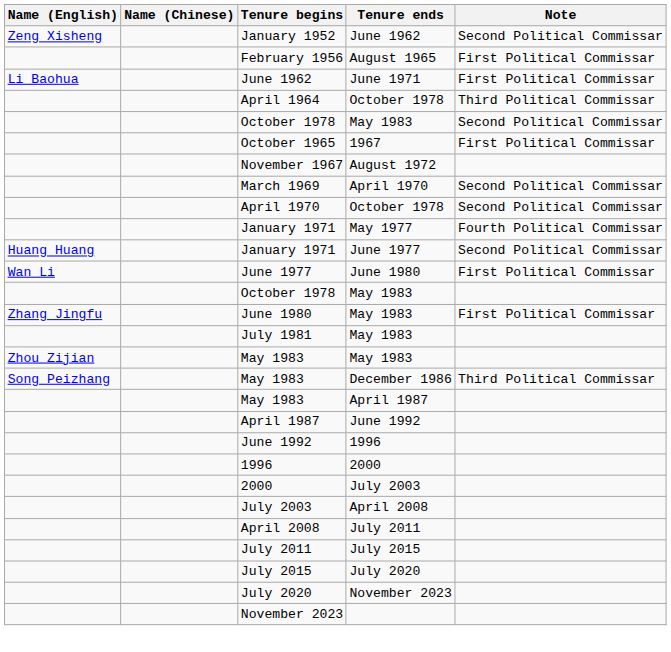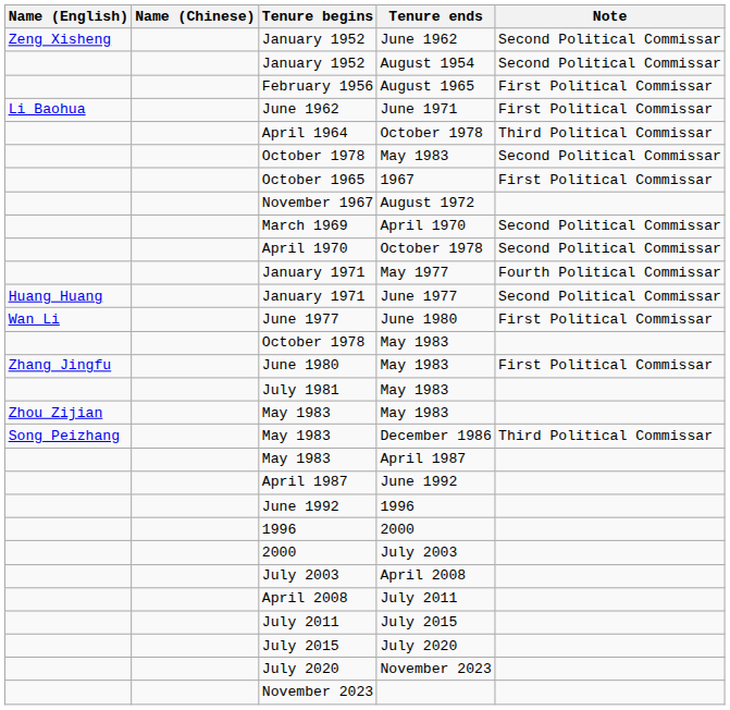+ row: January 1952 | August 1954 | Second Political Commissar
